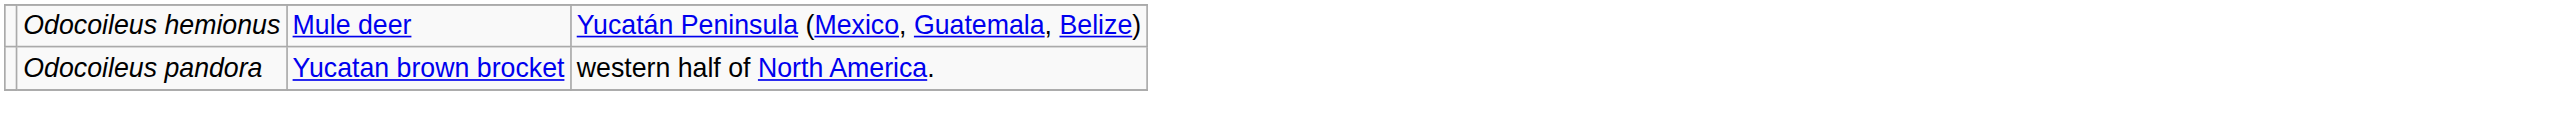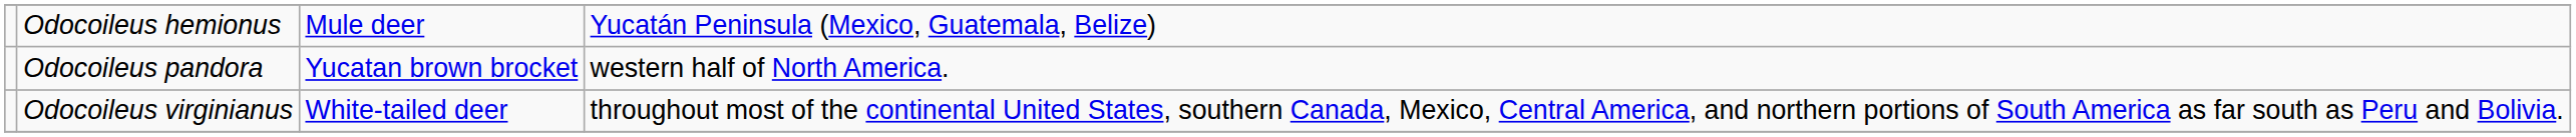+ row: Odocoileus virginianus | White-tailed deer | throughout most of the continental United States, southern Canada, Mexico, Central America, and northern portions of South America as far south as Peru and Bolivia.
